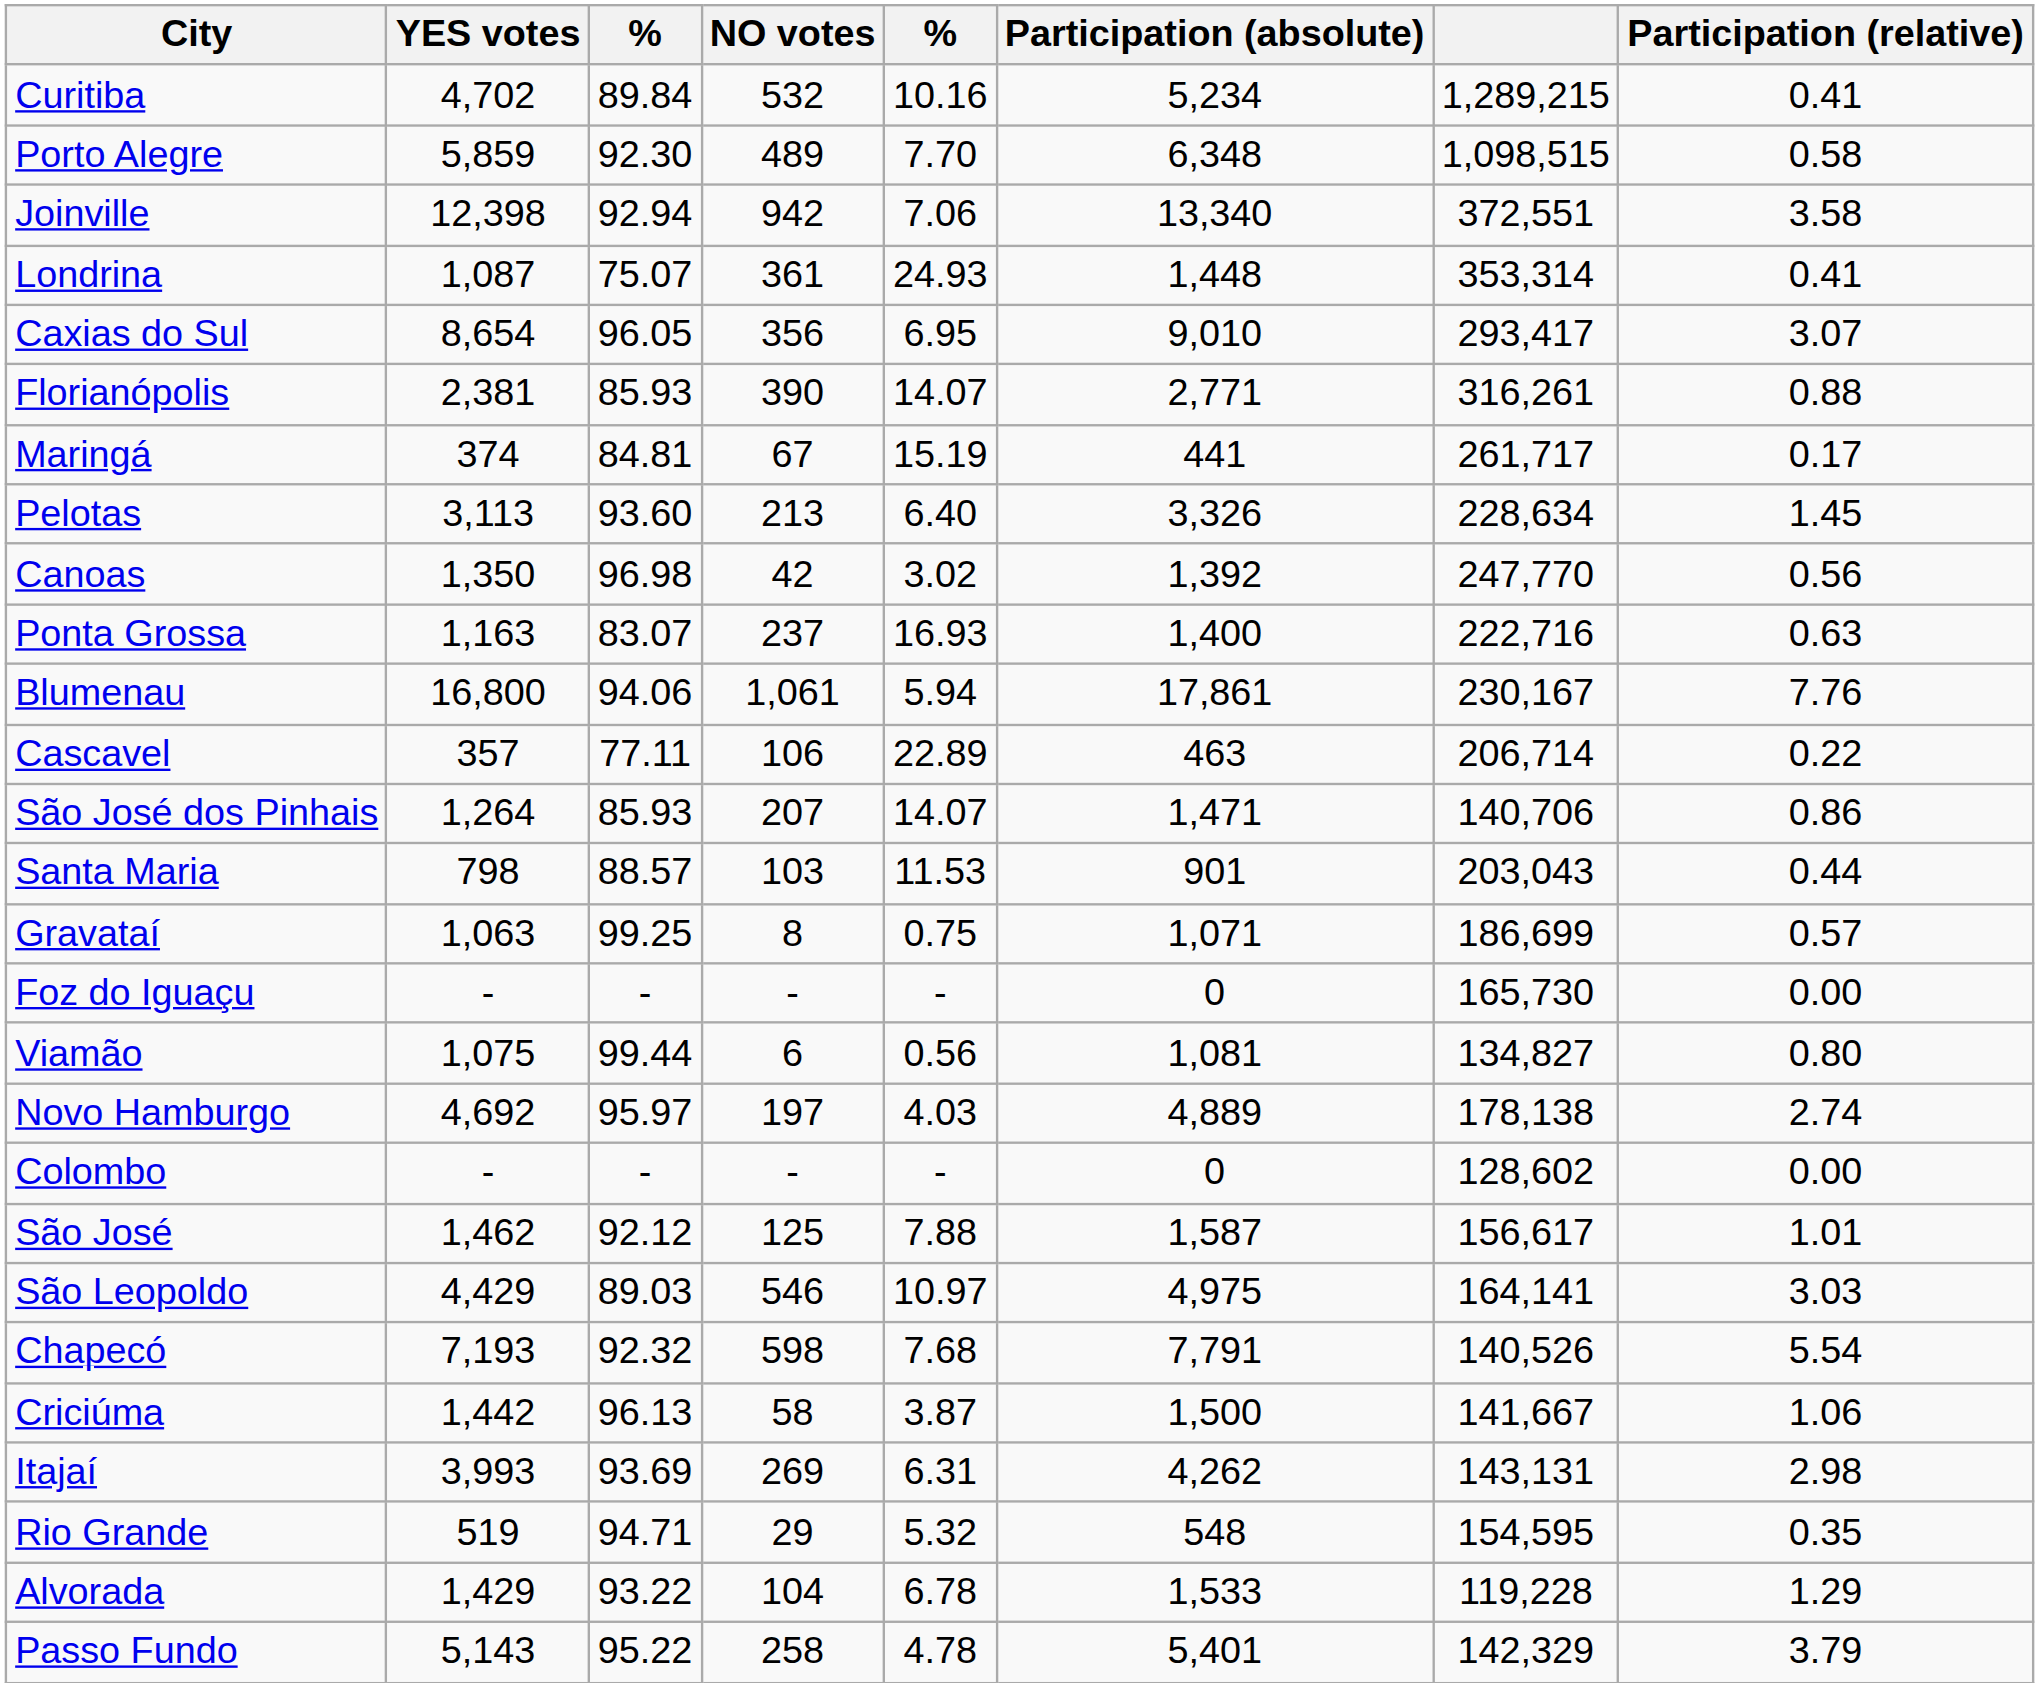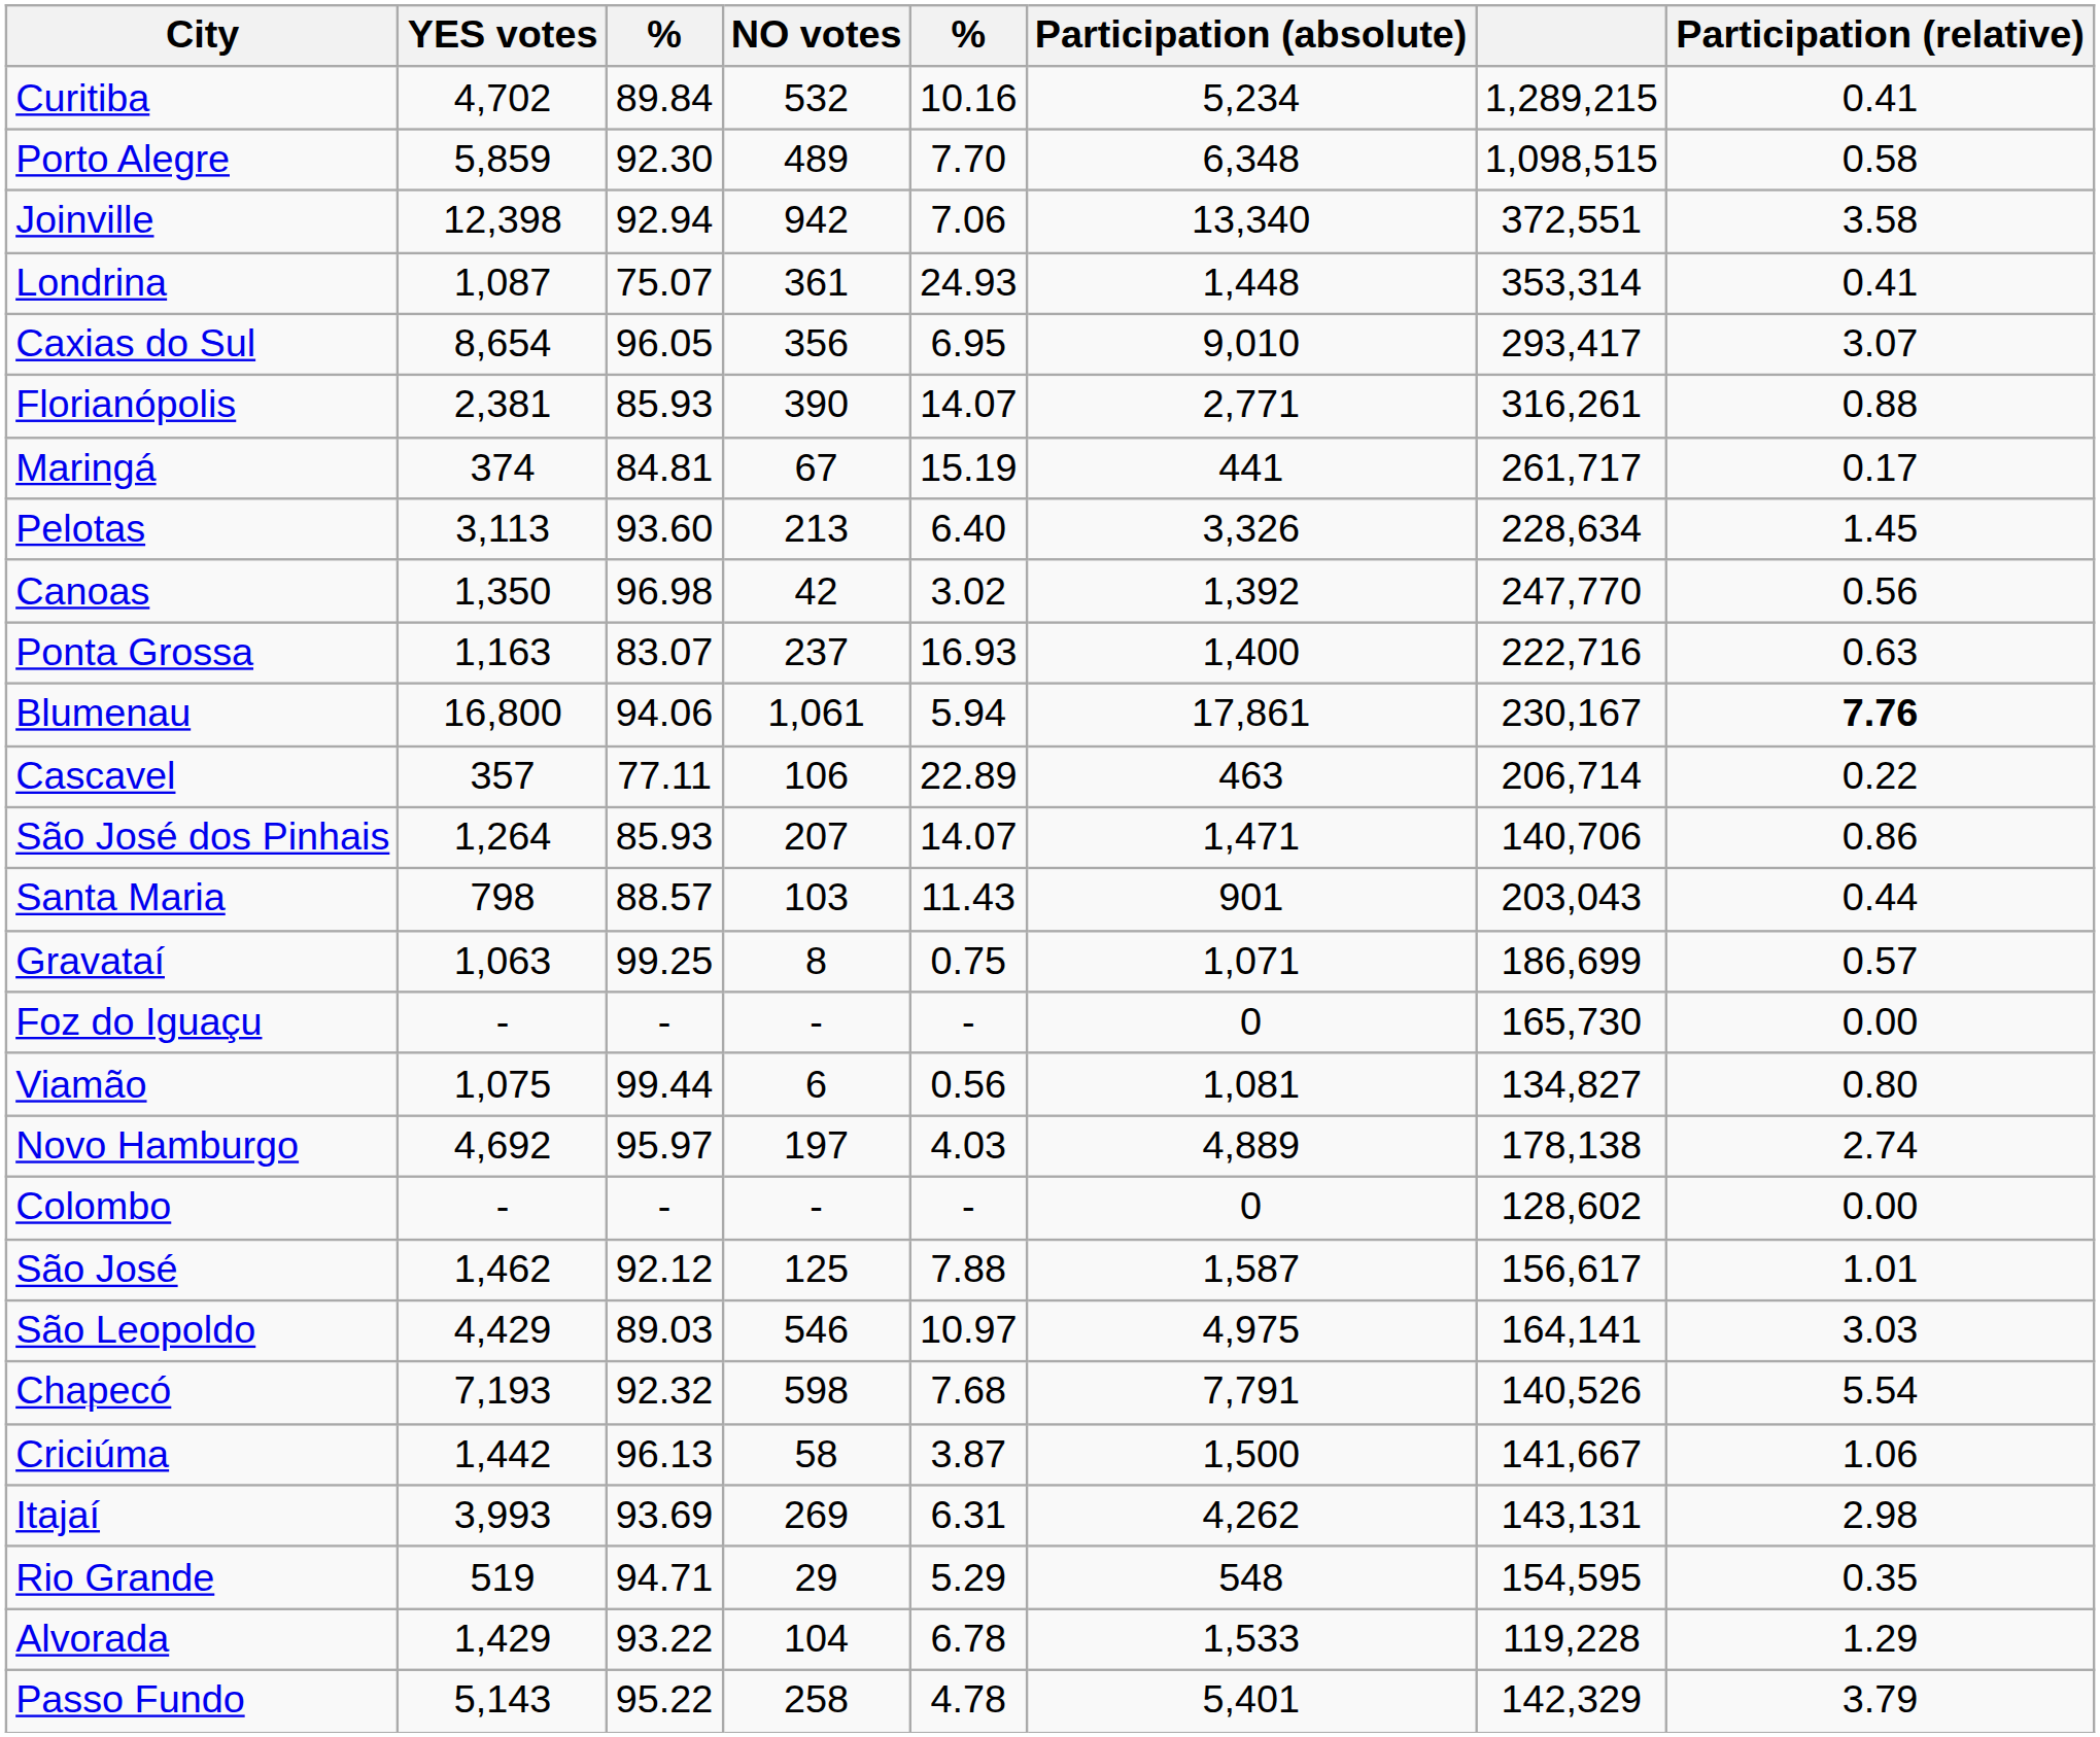Blumenau | Participation (relative): normal -> bold
Santa Maria | column 5: 11.53 -> 11.43
Rio Grande | column 5: 5.32 -> 5.29
